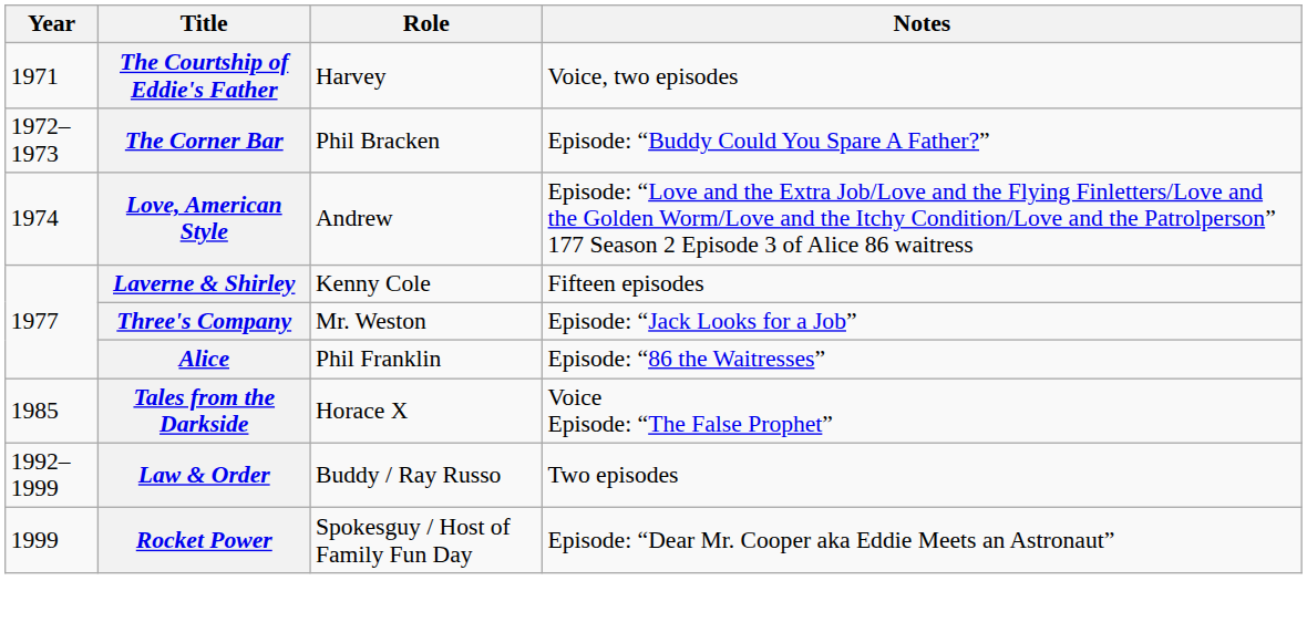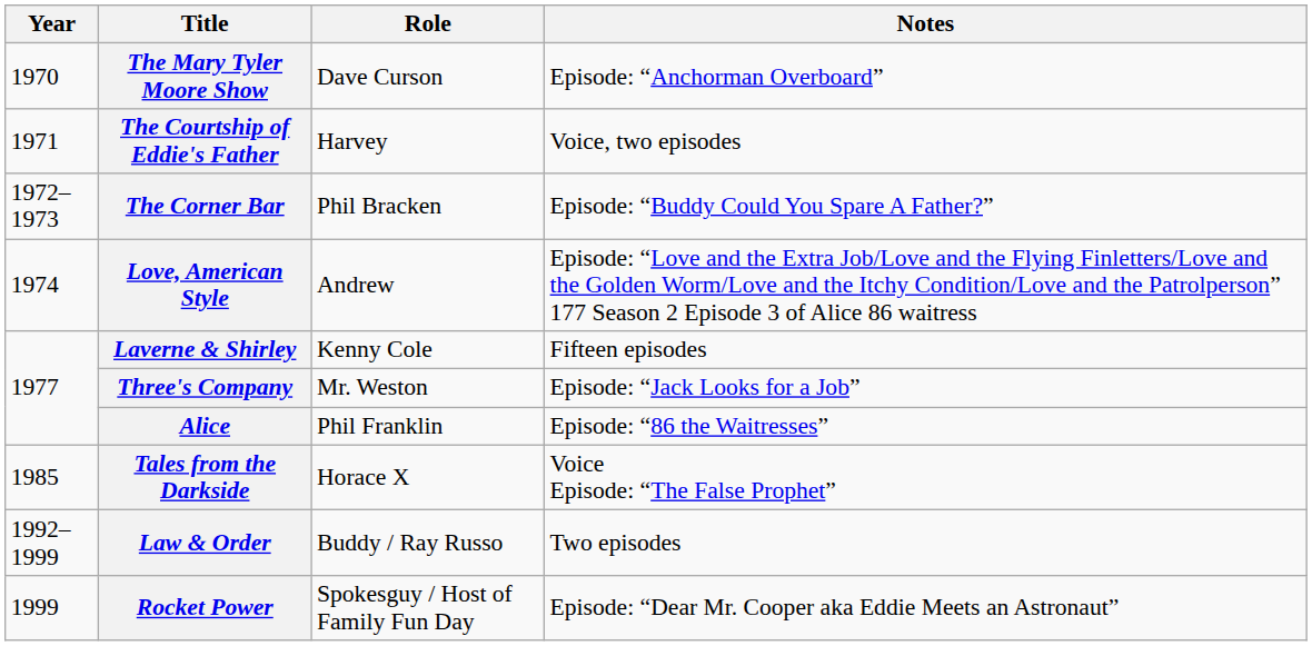+ row: 1970 | The Mary Tyler Moore Show | Dave Curson | Episode: “Anchorman Overboard”
